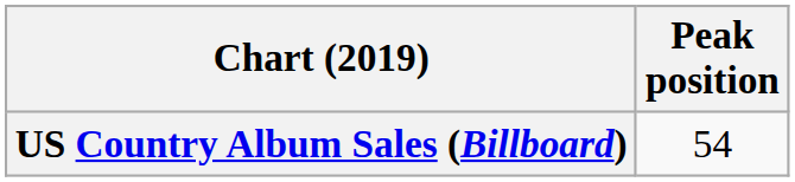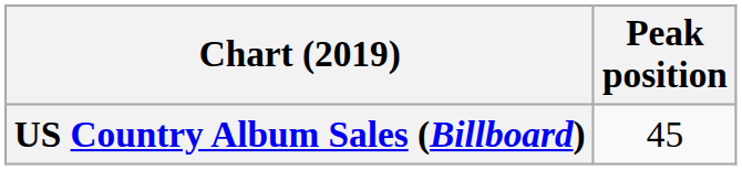US Country Album Sales (Billboard) | Peak position: 54 -> 45
